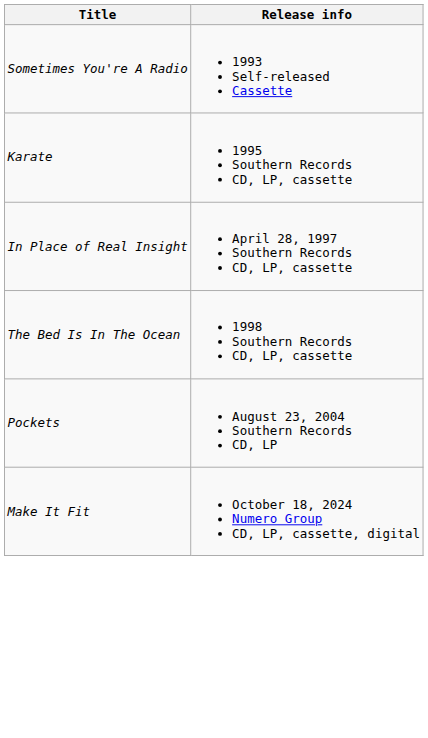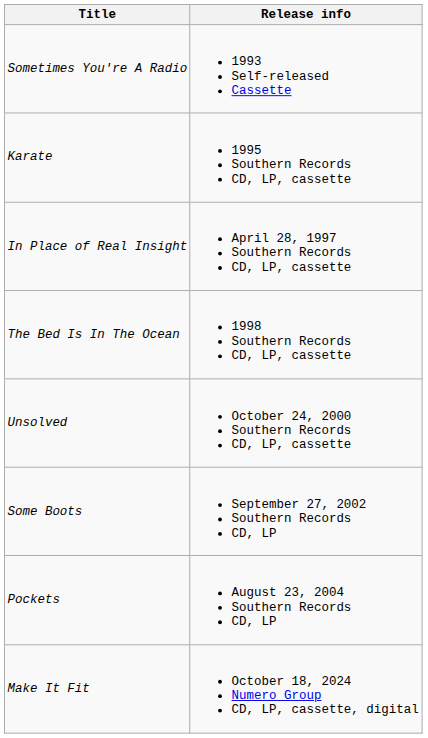+ row: Unsolved | October 24, 2000 Southern Records CD, LP, cassette
+ row: Some Boots | September 27, 2002 Southern Records CD, LP
